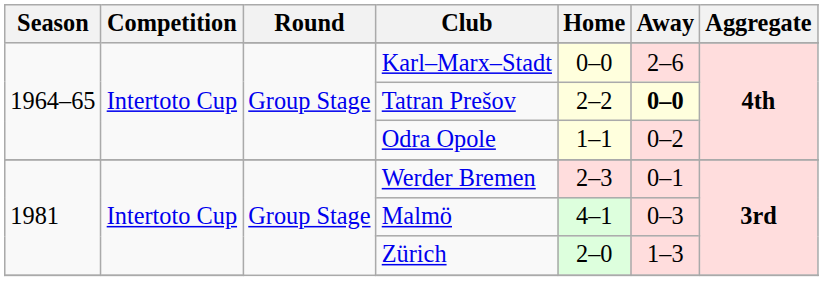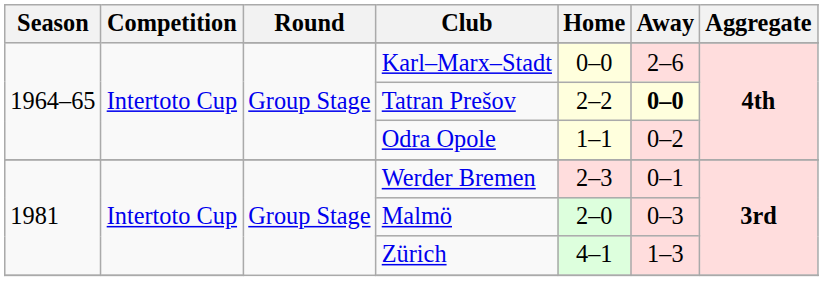Malmö | Home: 4–1 -> 2–0
Zürich | Home: 2–0 -> 4–1
